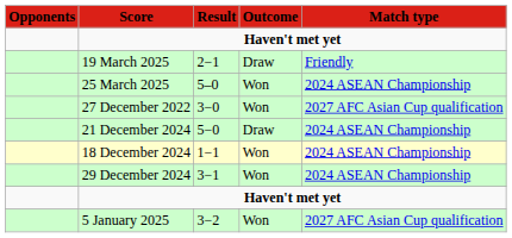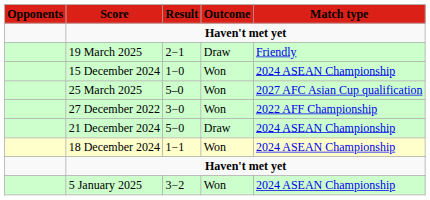+ row: 15 December 2024 | 1−0 | Won | 2024 ASEAN Championship
25 March 2025 | Match type: 2024 ASEAN Championship -> 2027 AFC Asian Cup qualification
27 December 2022 | Match type: 2027 AFC Asian Cup qualification -> 2022 AFF Championship
- row: 29 December 2024 | 3−1 | Won | 2024 ASEAN Championship
5 January 2025 | Match type: 2027 AFC Asian Cup qualification -> 2024 ASEAN Championship
